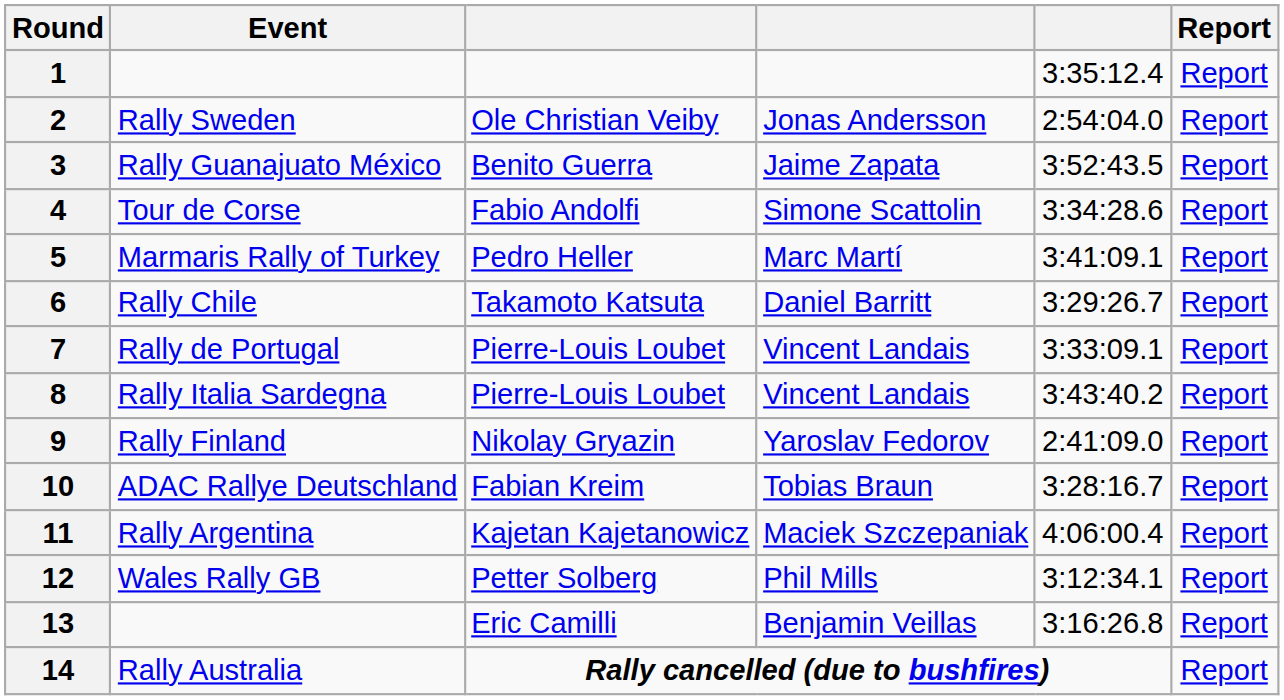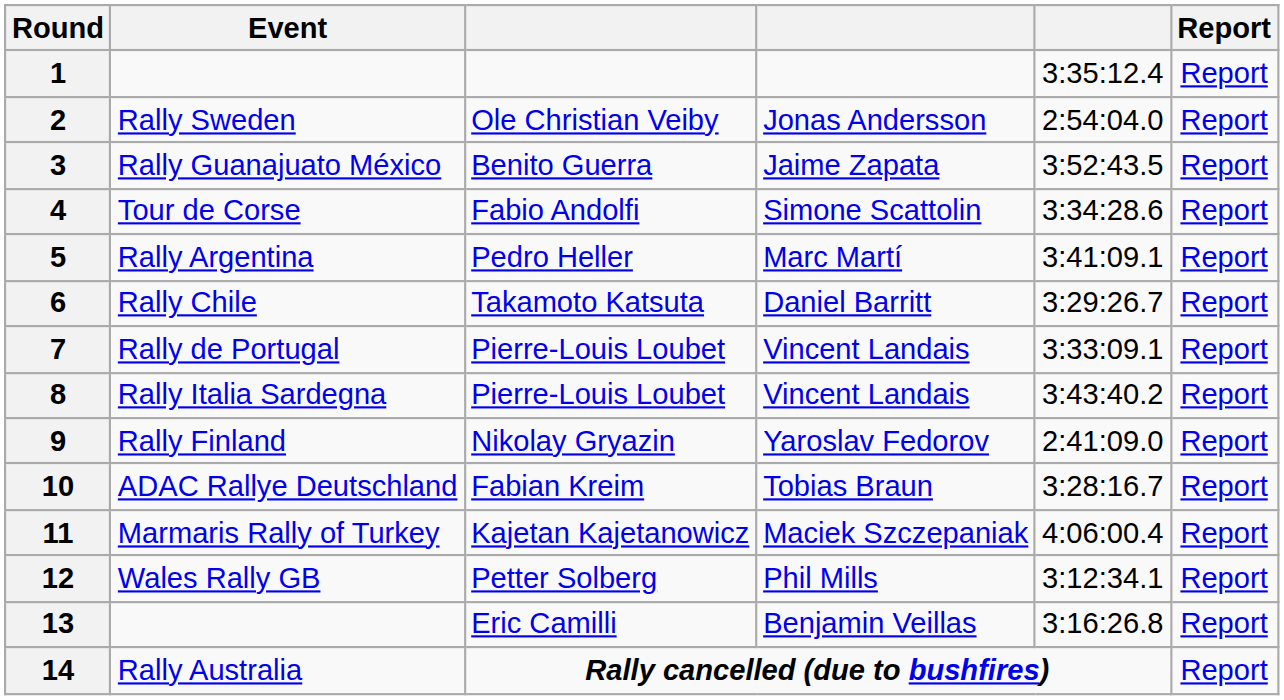5 | Event: Marmaris Rally of Turkey -> Rally Argentina
11 | Event: Rally Argentina -> Marmaris Rally of Turkey
